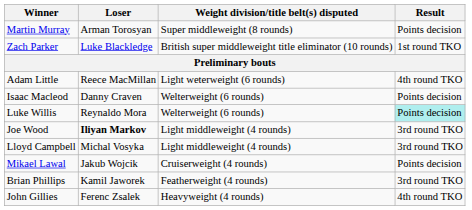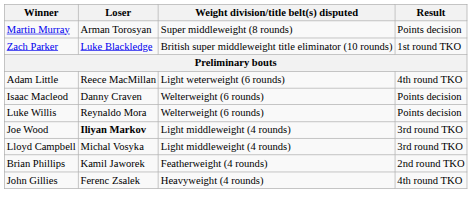Luke Willis | Result: paleturquoise background -> no background
- row: Mikael Lawal | Jakub Wojcik | Cruiserweight (4 rounds) | Points decision
Brian Phillips | Result: 3rd round TKO -> 2nd round TKO
